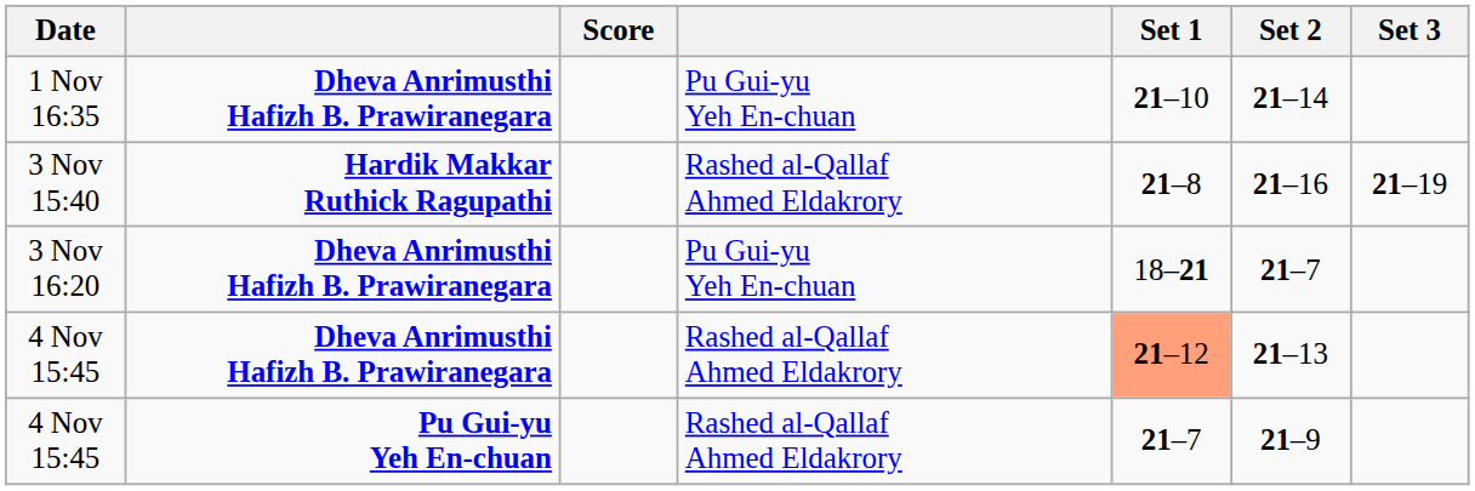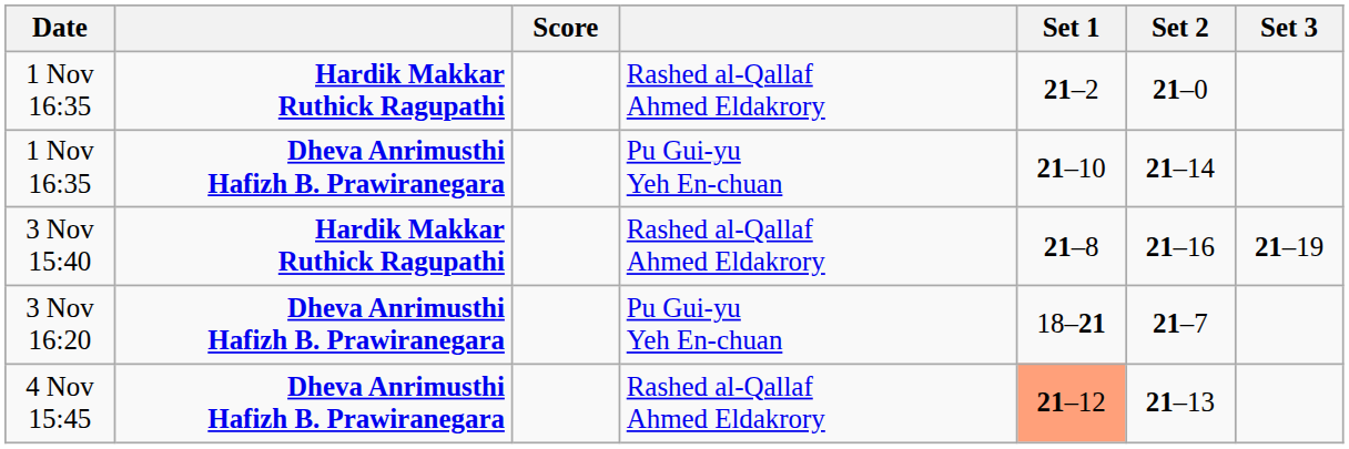+ row: 1 Nov 16:35 | Hardik Makkar Ruthick Ragupathi | Rashed al-Qallaf Ahmed Eldakrory | 21–2 | 21–0
- row: 4 Nov 15:45 | Pu Gui-yu Yeh En-chuan | Rashed al-Qallaf Ahmed Eldakrory | 21–7 | 21–9
